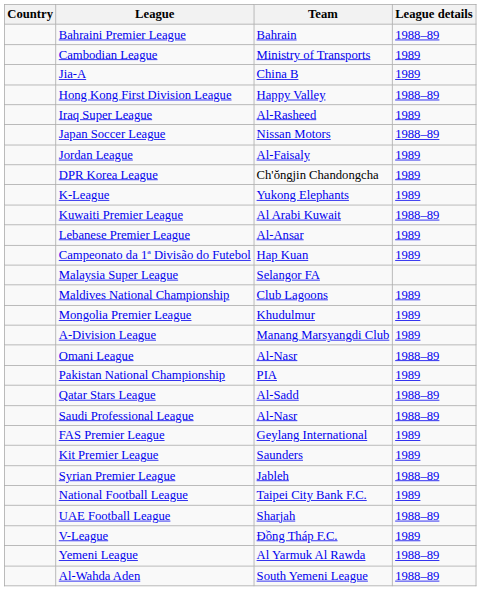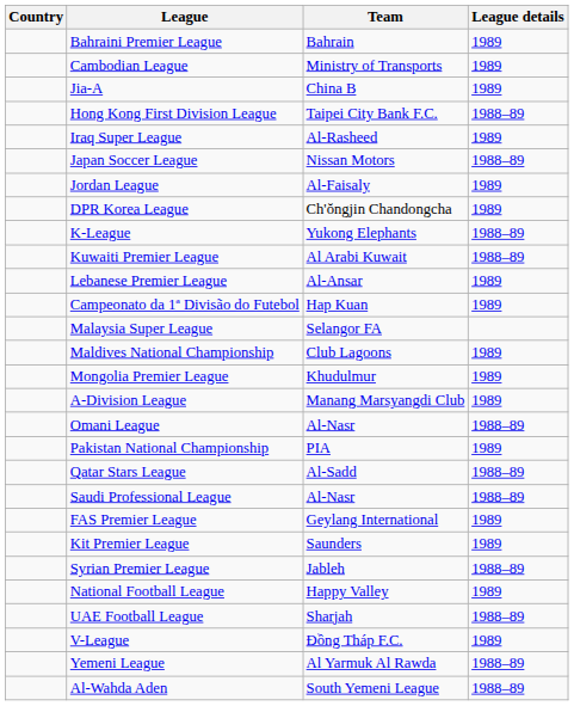Bahraini Premier League | League details: 1988–89 -> 1989
Hong Kong First Division League | Team: Happy Valley -> Taipei City Bank F.C.
K-League | League details: 1989 -> 1988–89
National Football League | Team: Taipei City Bank F.C. -> Happy Valley
